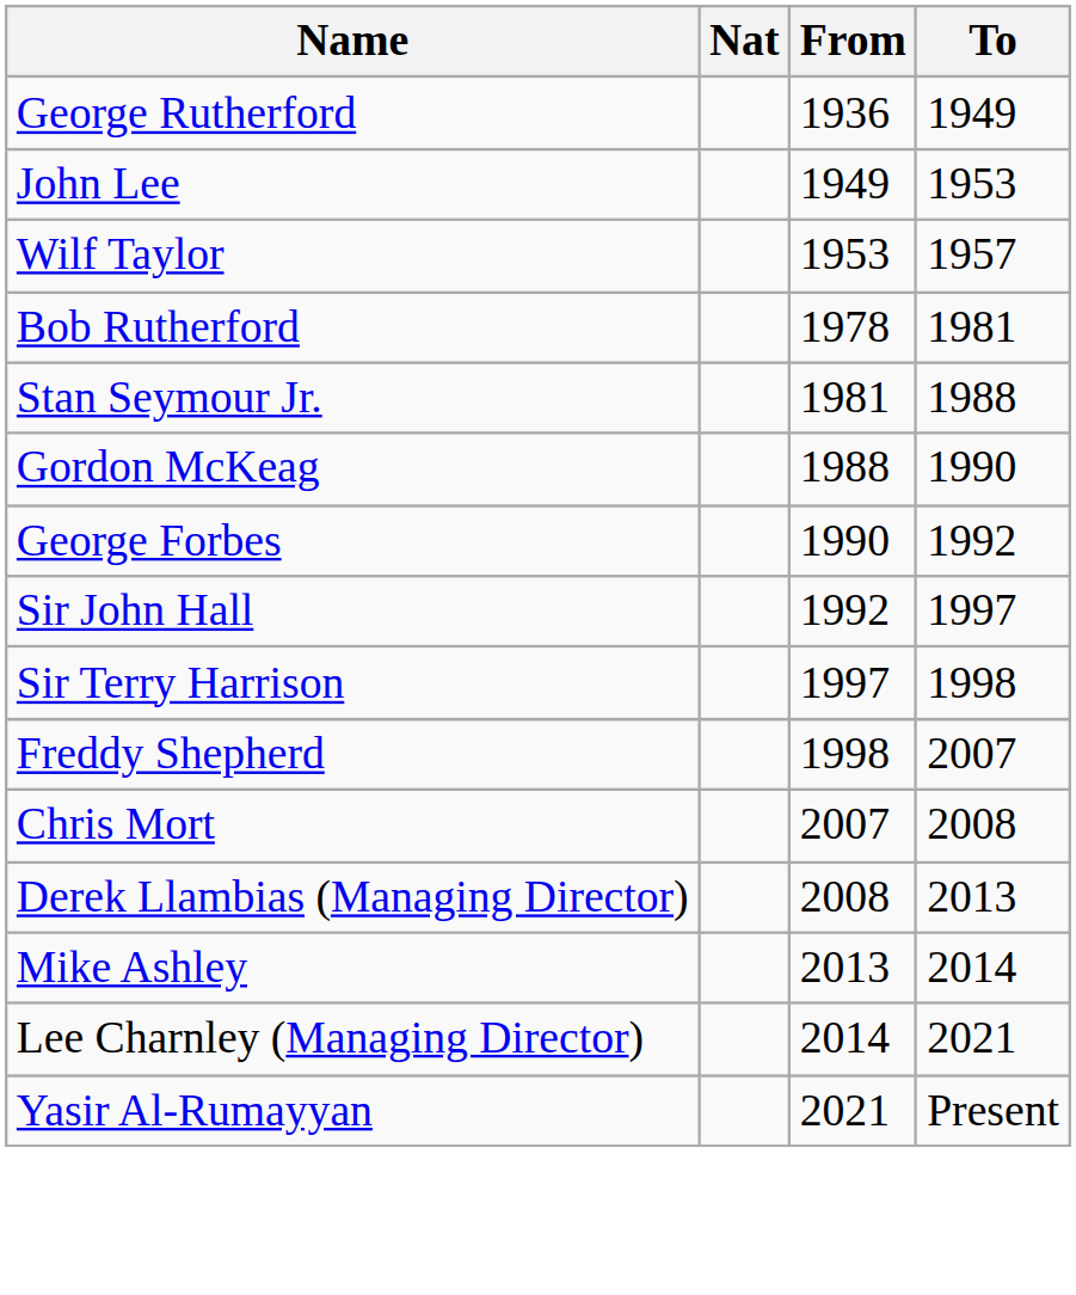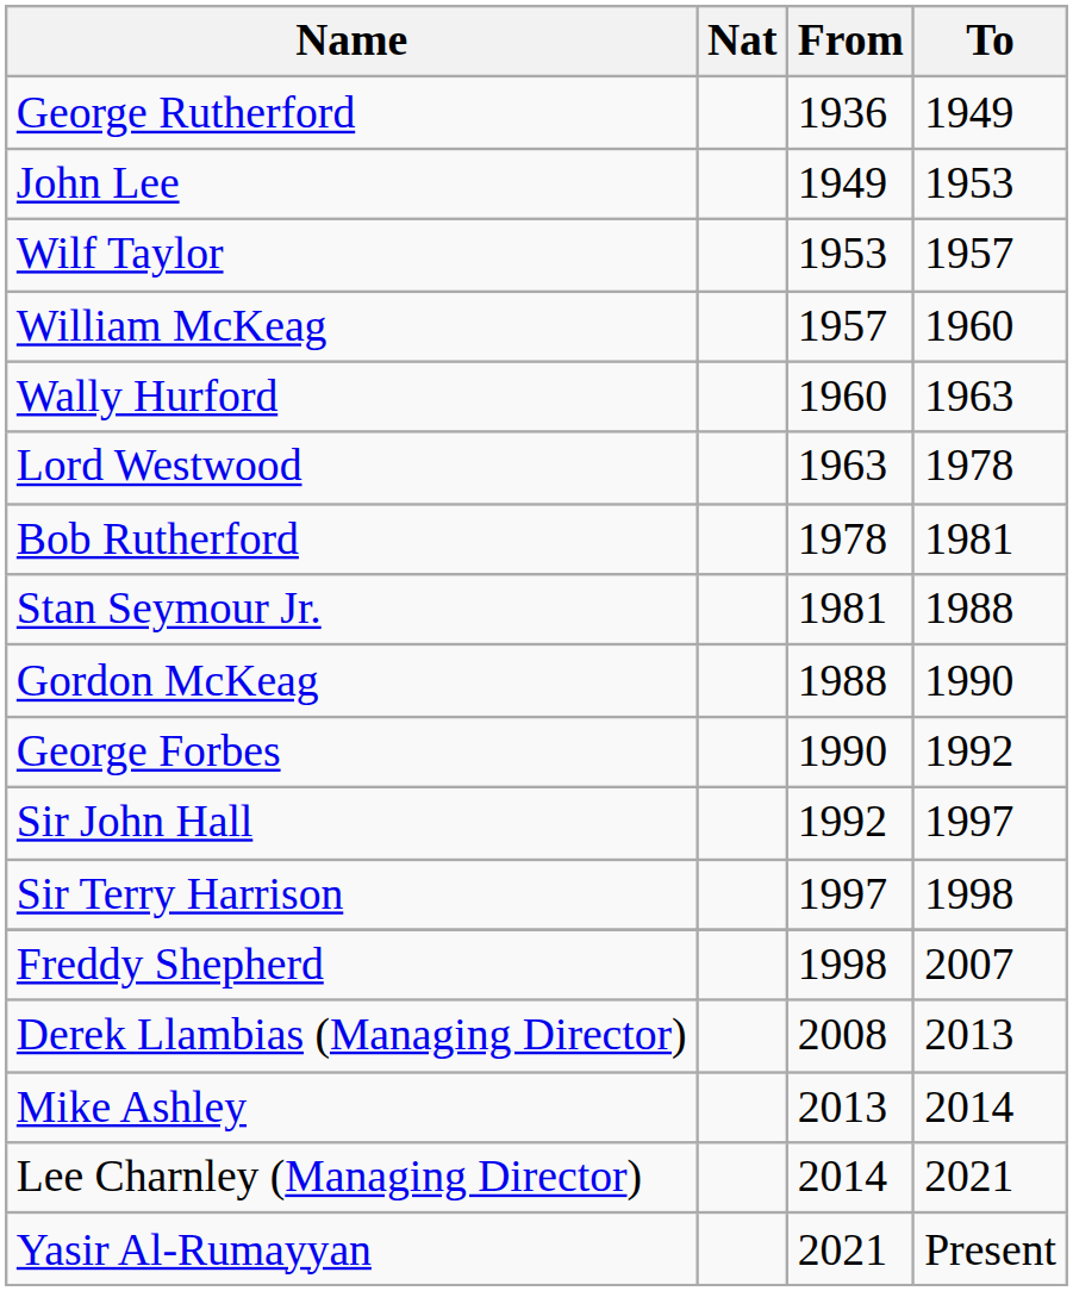+ row: William McKeag | 1957 | 1960
+ row: Wally Hurford | 1960 | 1963
+ row: Lord Westwood | 1963 | 1978
- row: Chris Mort | 2007 | 2008
